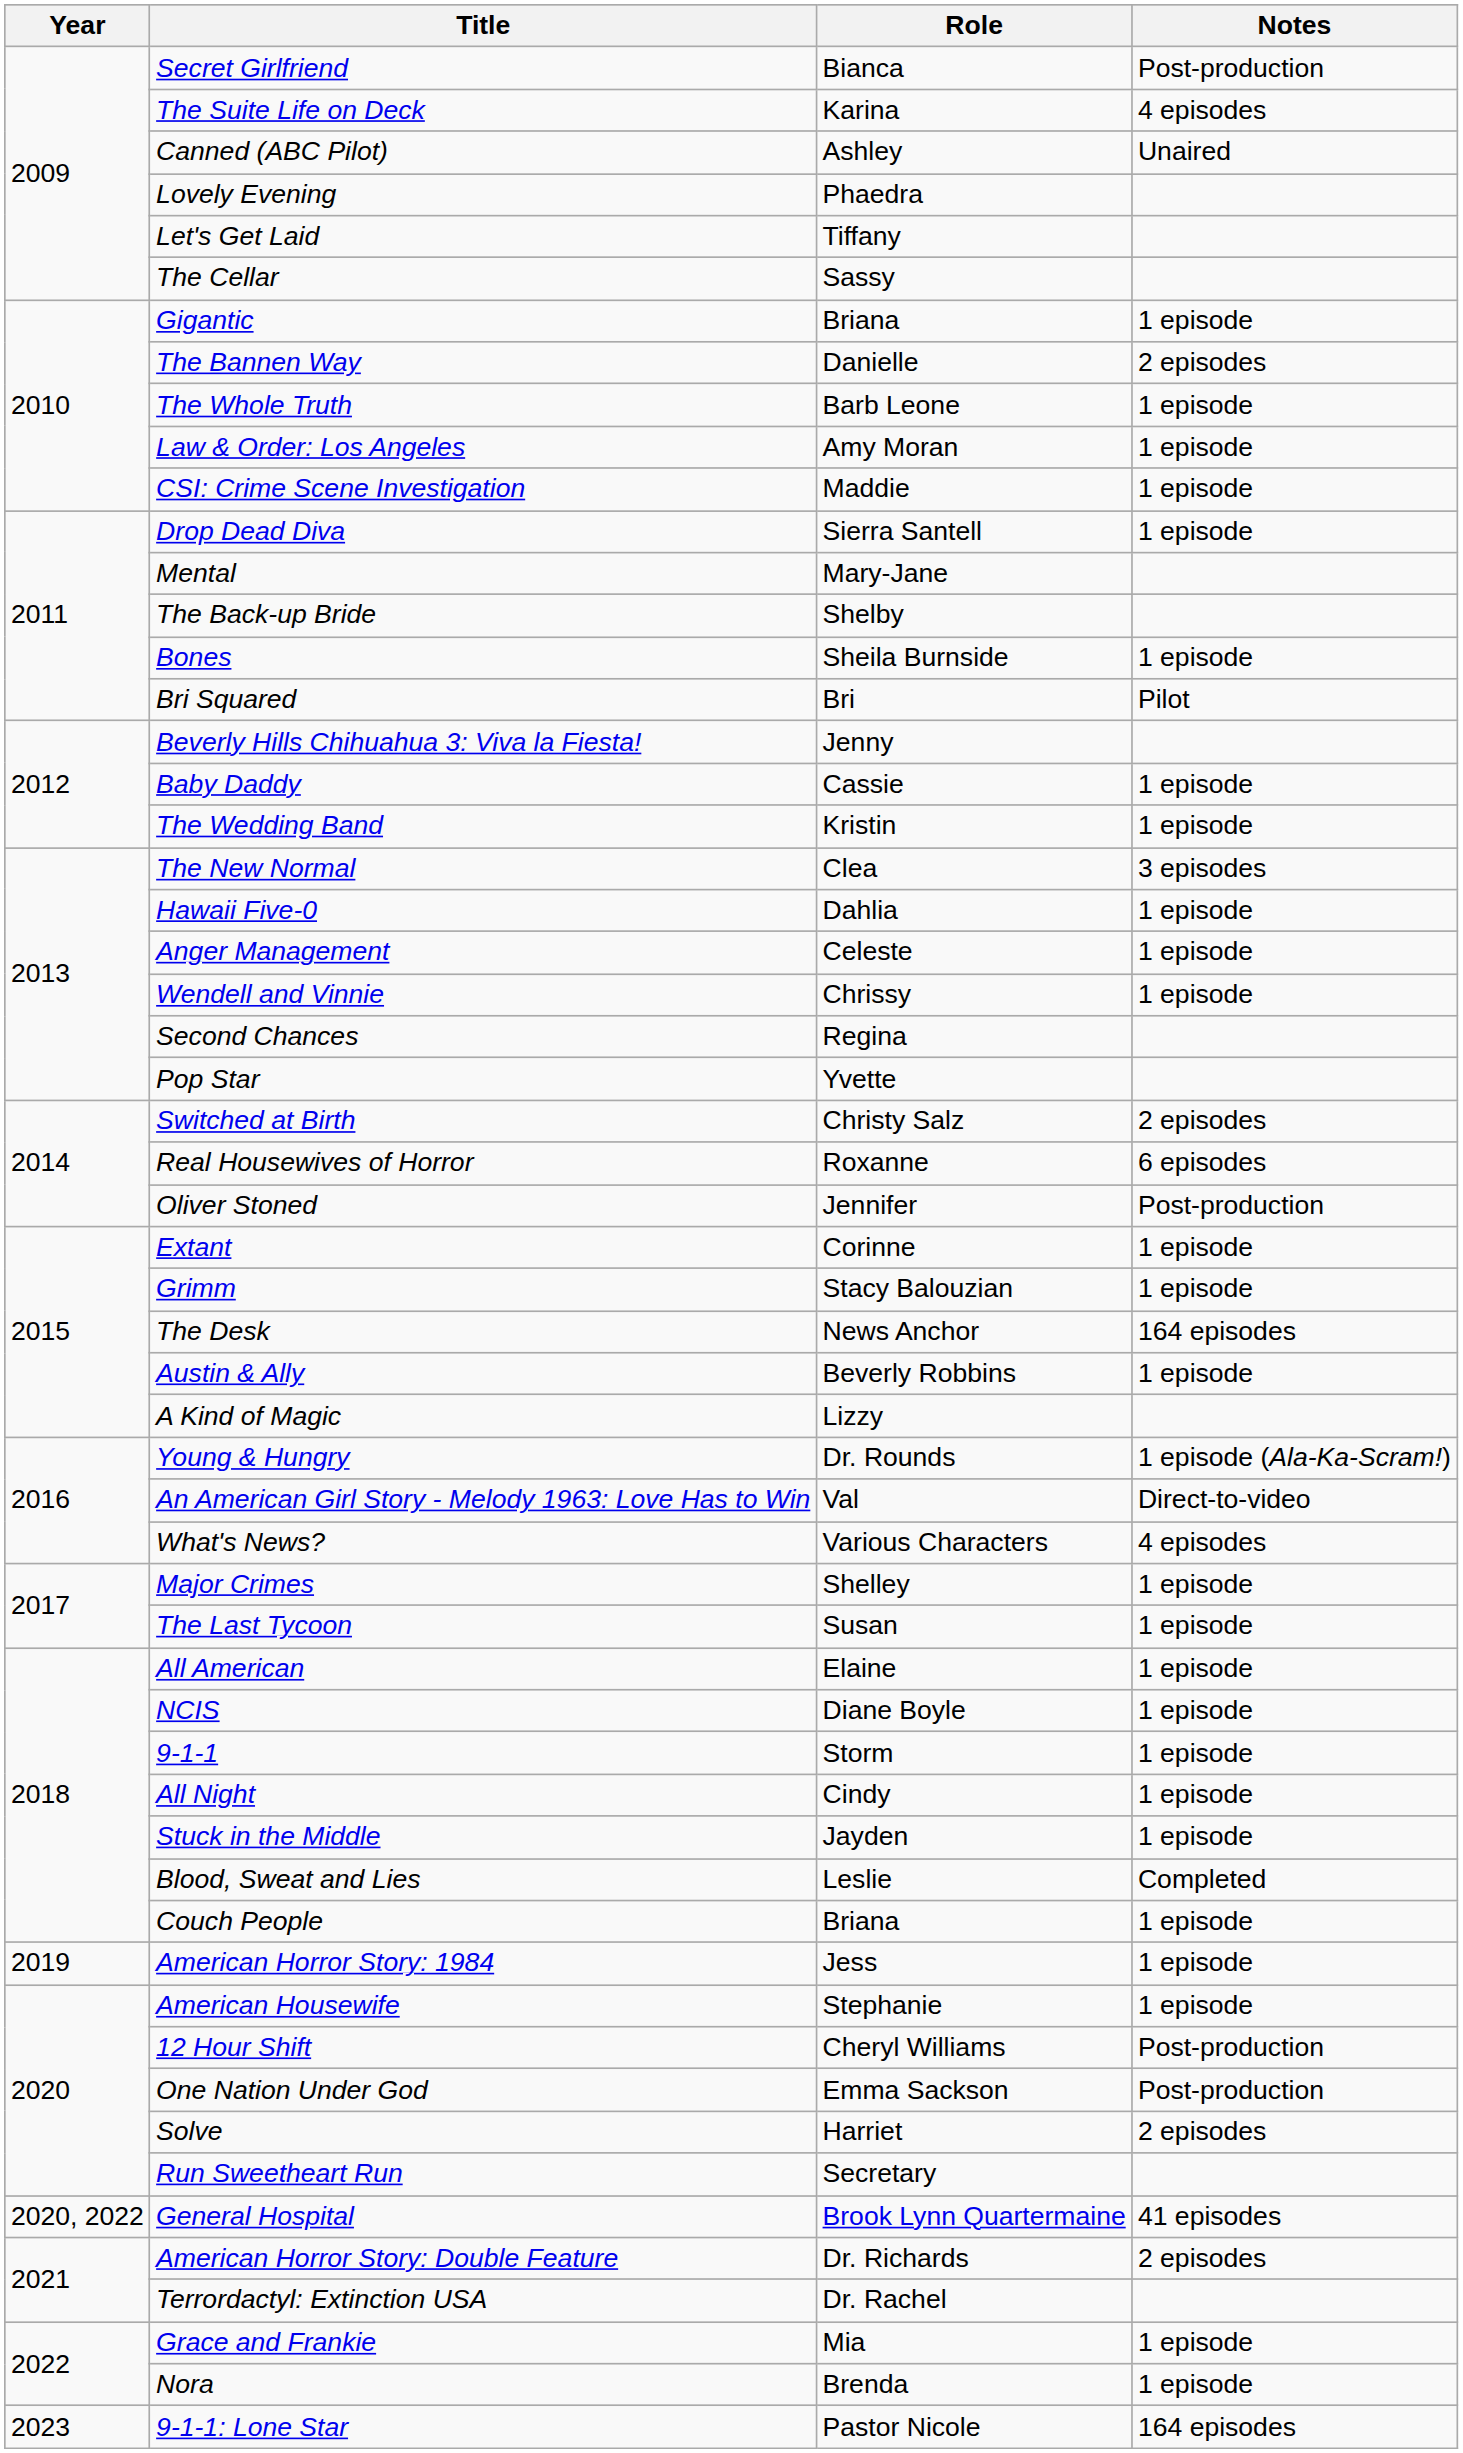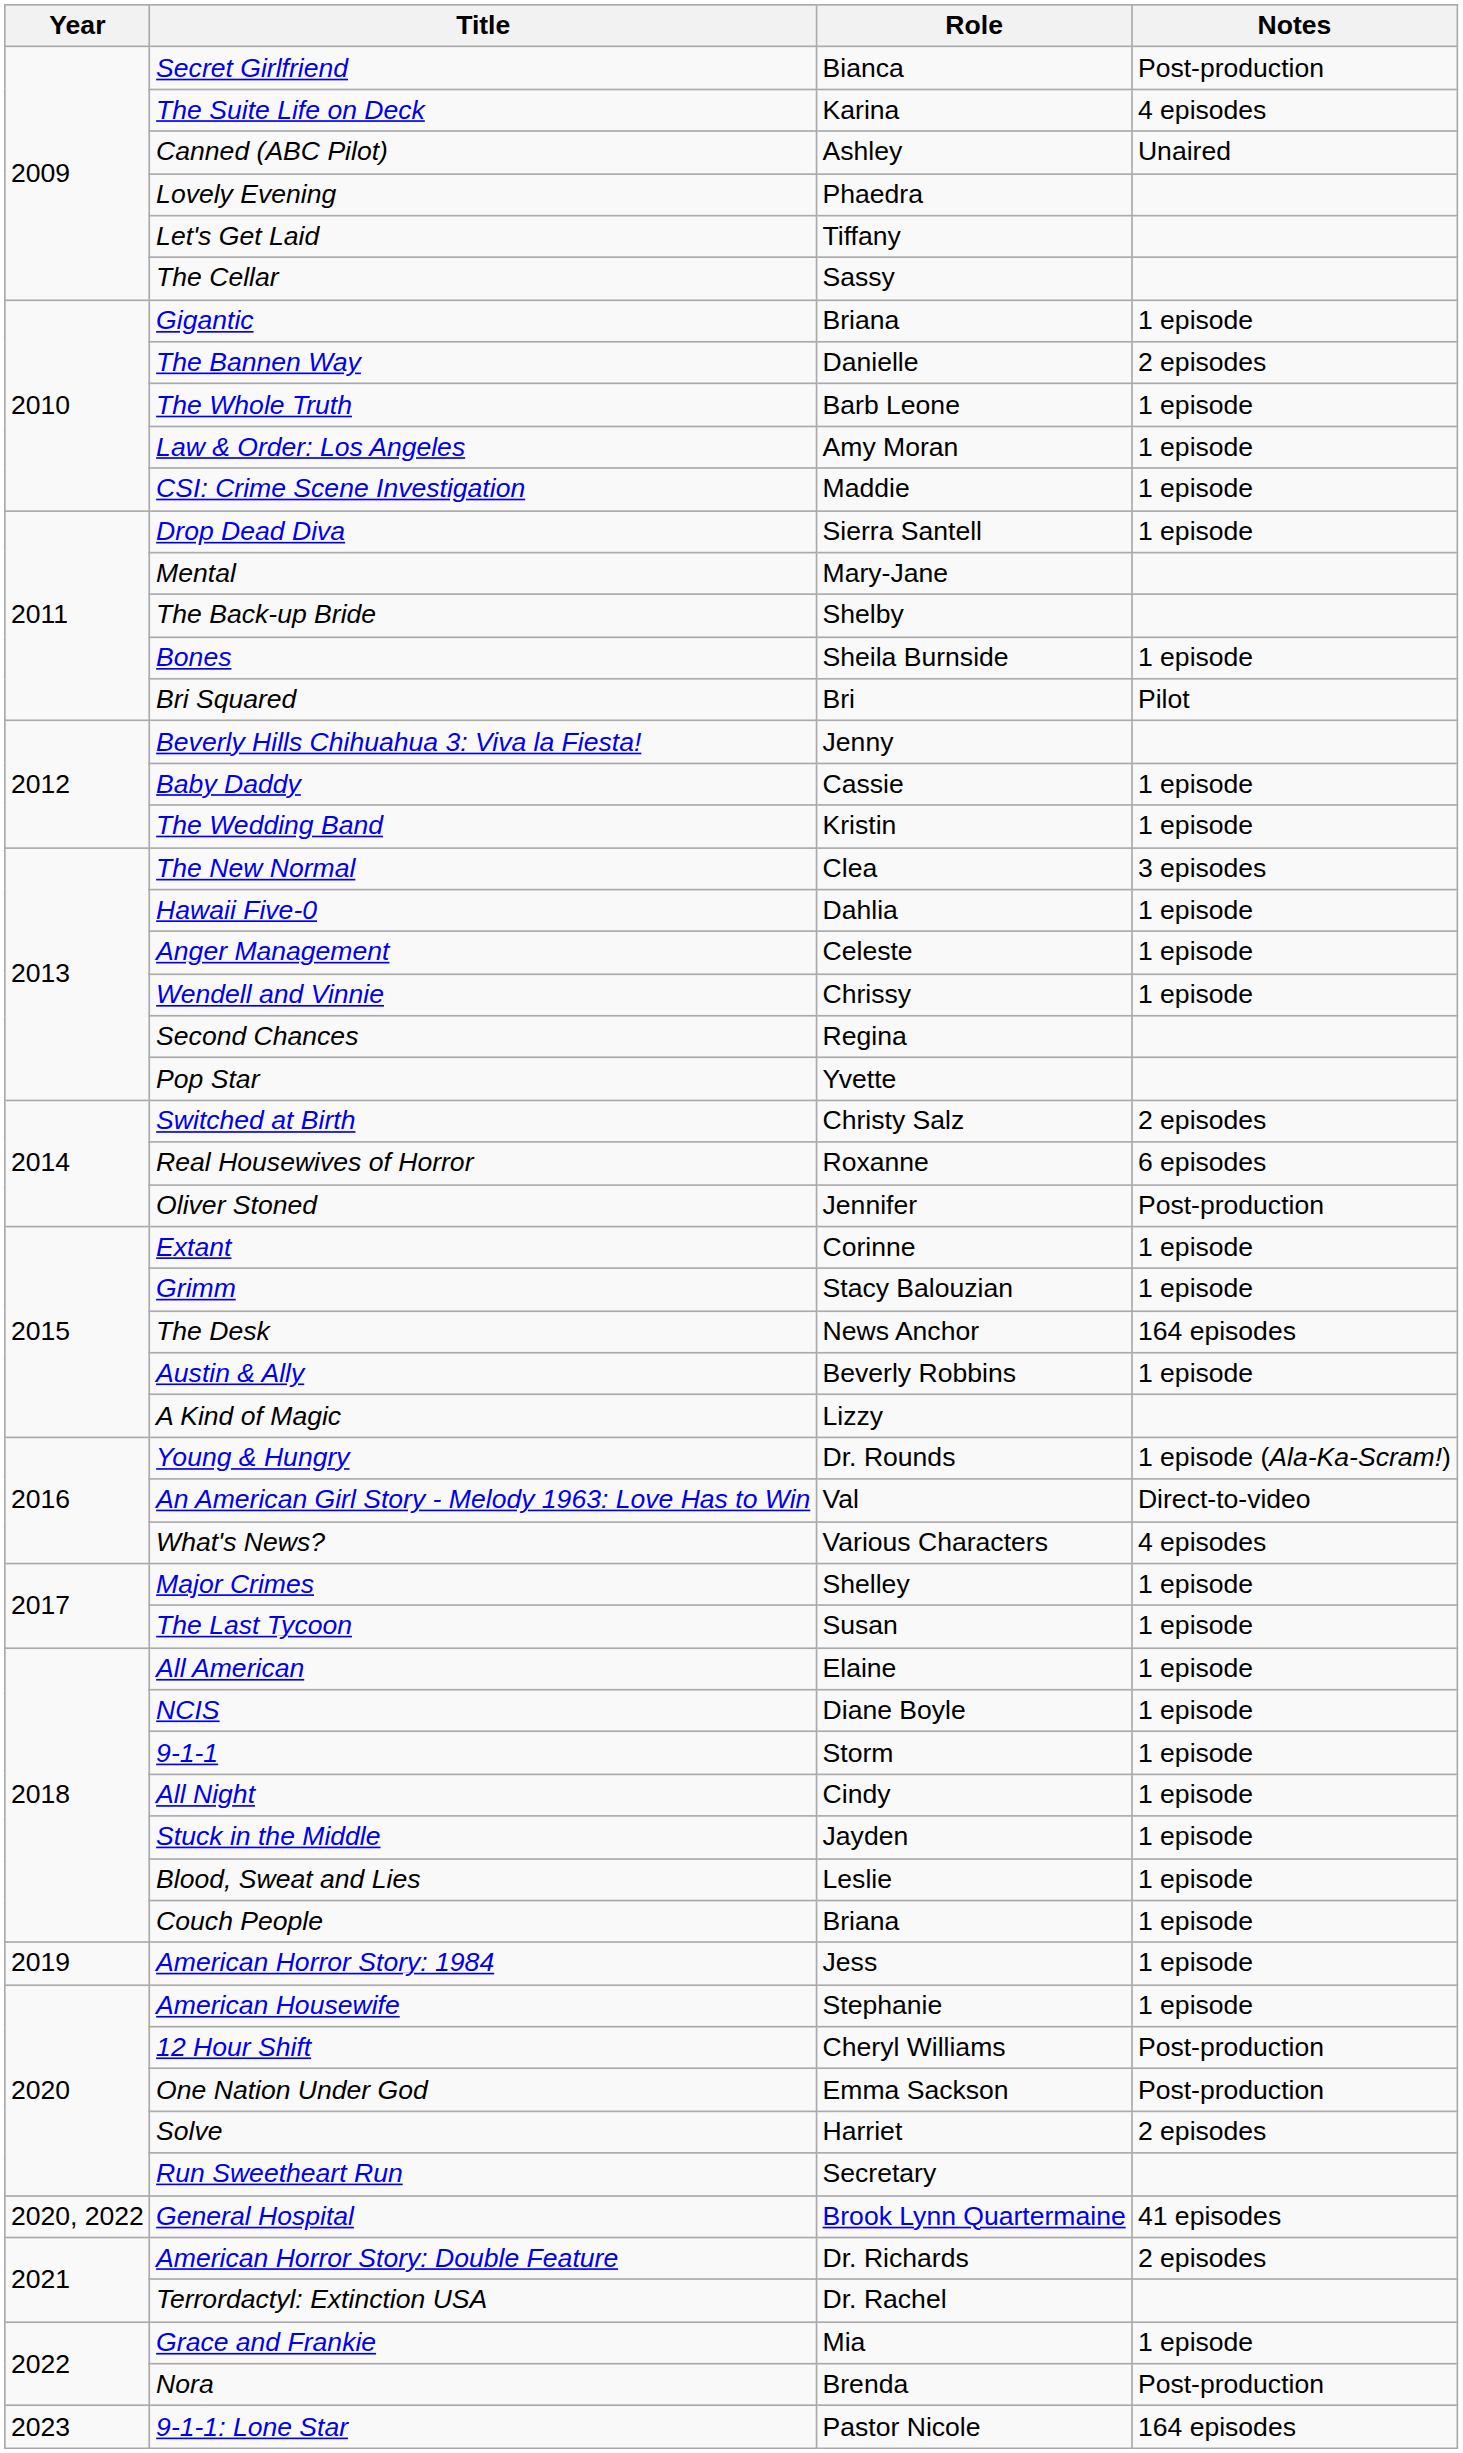Blood, Sweat and Lies | Notes: Completed -> 1 episode
Nora | Notes: 1 episode -> Post-production
